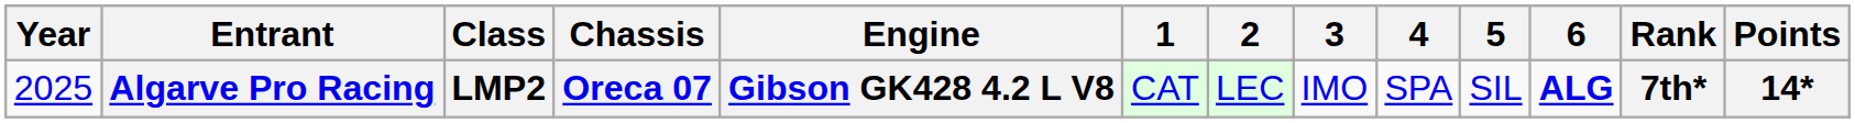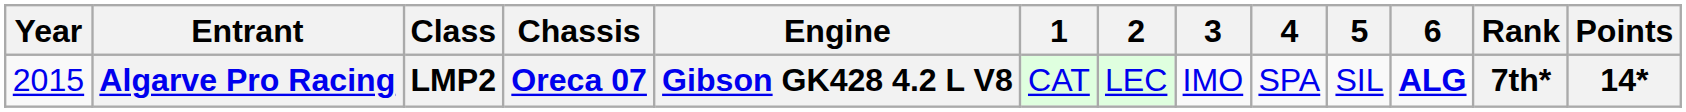Algarve Pro Racing | Year: 2025 -> 2015
